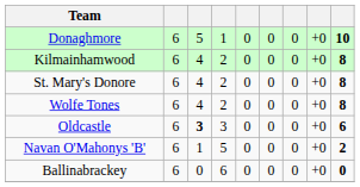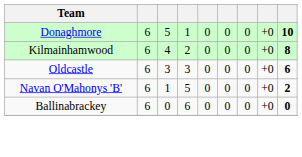- row: St. Mary's Donore | 6 | 4 | 2 | 0 | 0 | 0 | +0 | 8
- row: Wolfe Tones | 6 | 4 | 2 | 0 | 0 | 0 | +0 | 8
Oldcastle | column 3: bold -> normal
